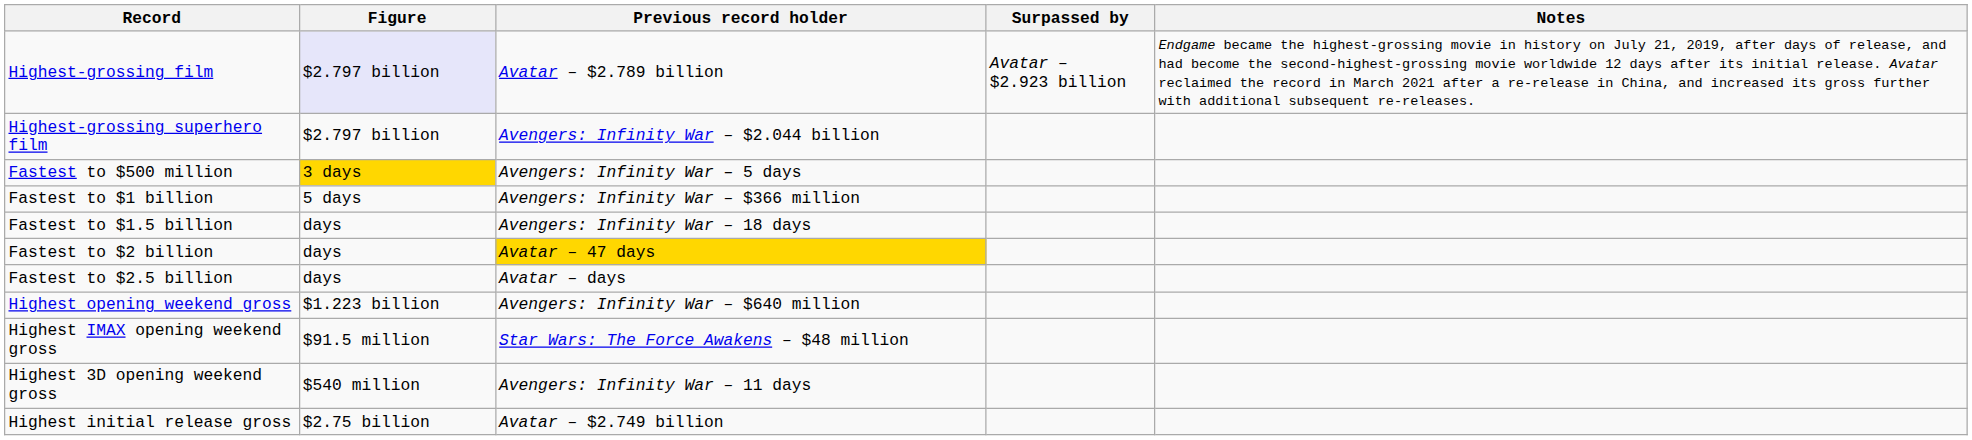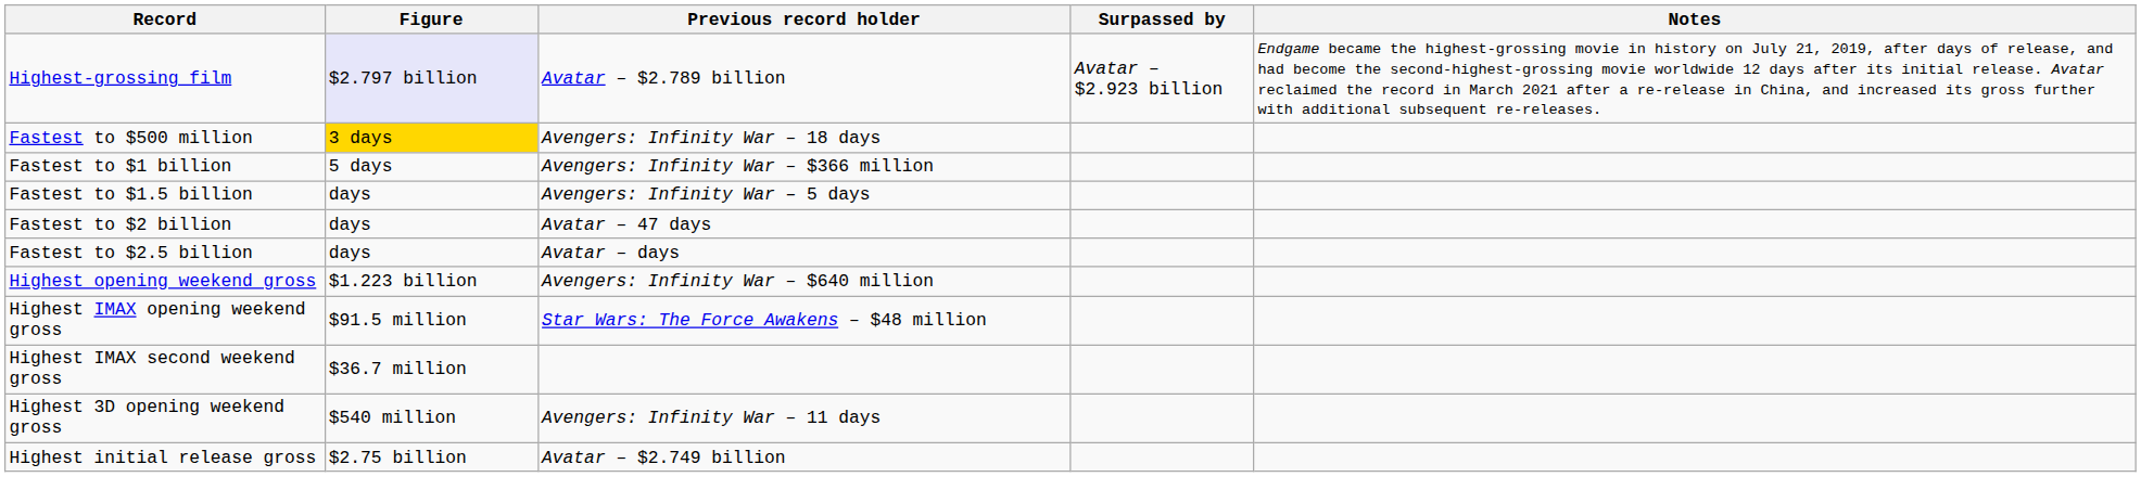- row: Highest-grossing superhero film | $2.797 billion | Avengers: Infinity War – $2.044 billion
Fastest to $500 million | Previous record holder: Avengers: Infinity War – 5 days -> Avengers: Infinity War – 18 days
Fastest to $1.5 billion | Previous record holder: Avengers: Infinity War – 18 days -> Avengers: Infinity War – 5 days
Fastest to $2 billion | Previous record holder: gold background -> no background
+ row: Highest IMAX second weekend gross | $36.7 million
